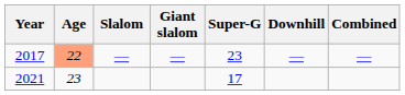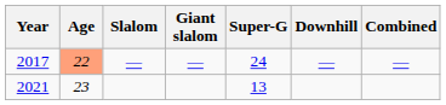2017 | Super-G: 23 -> 24
2021 | Super-G: 17 -> 13
